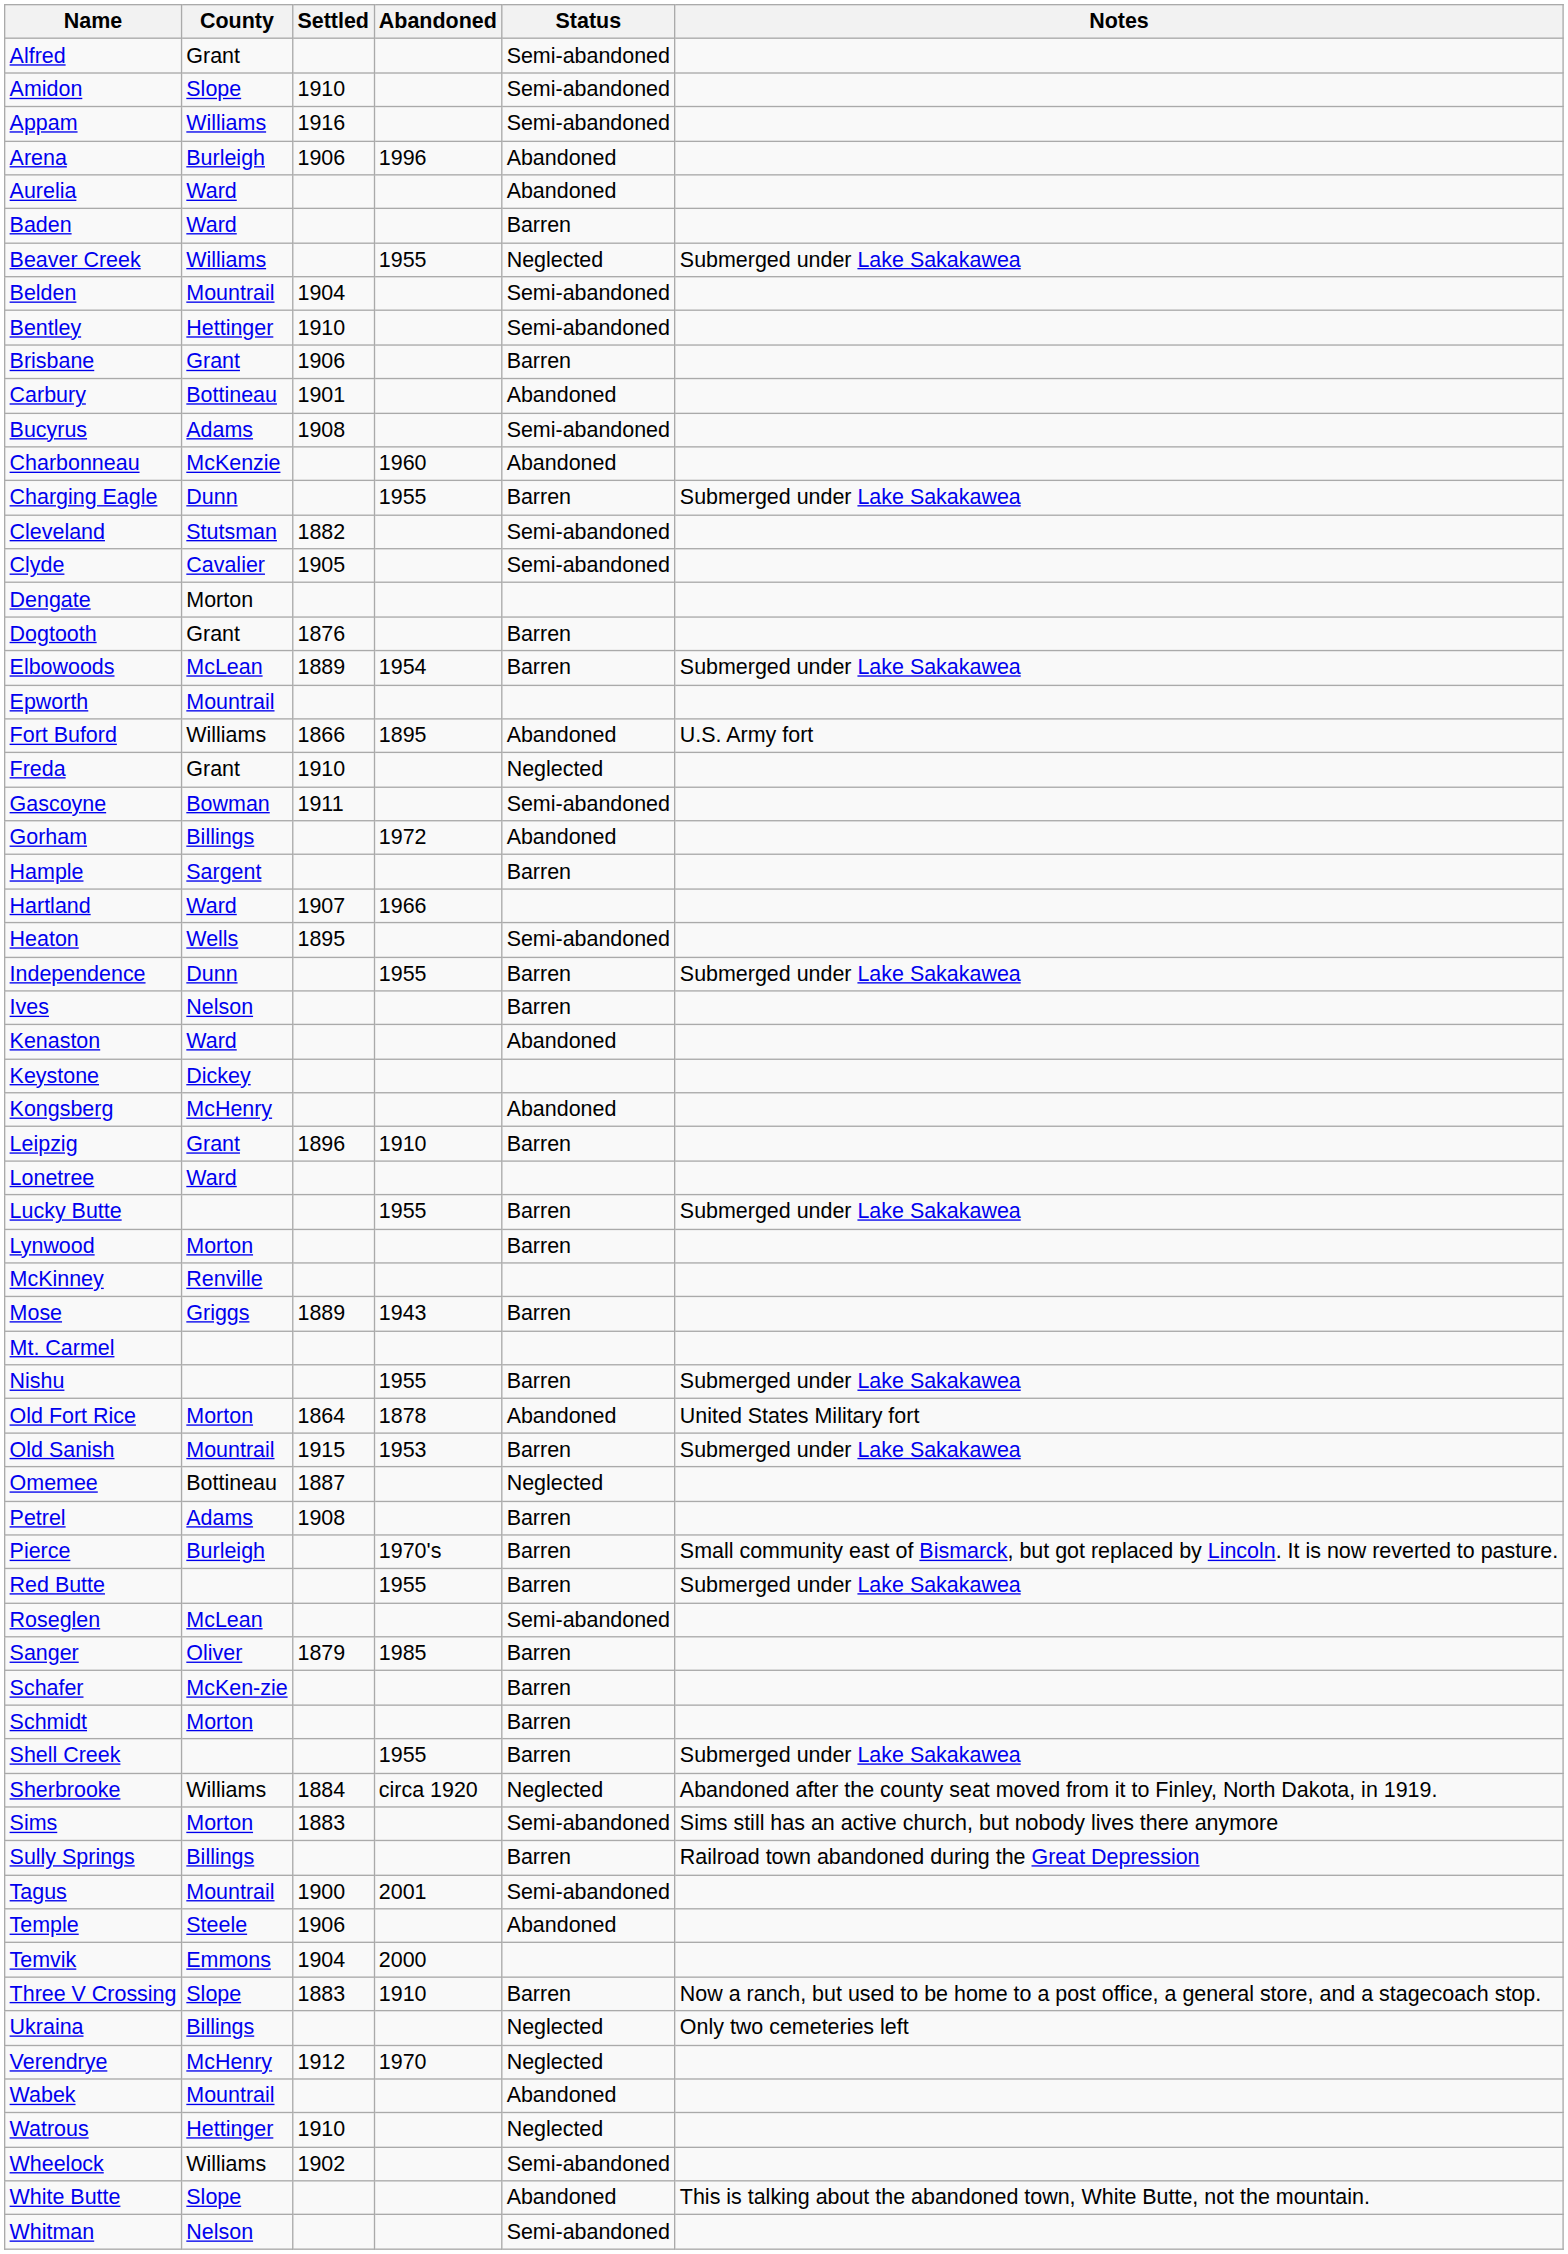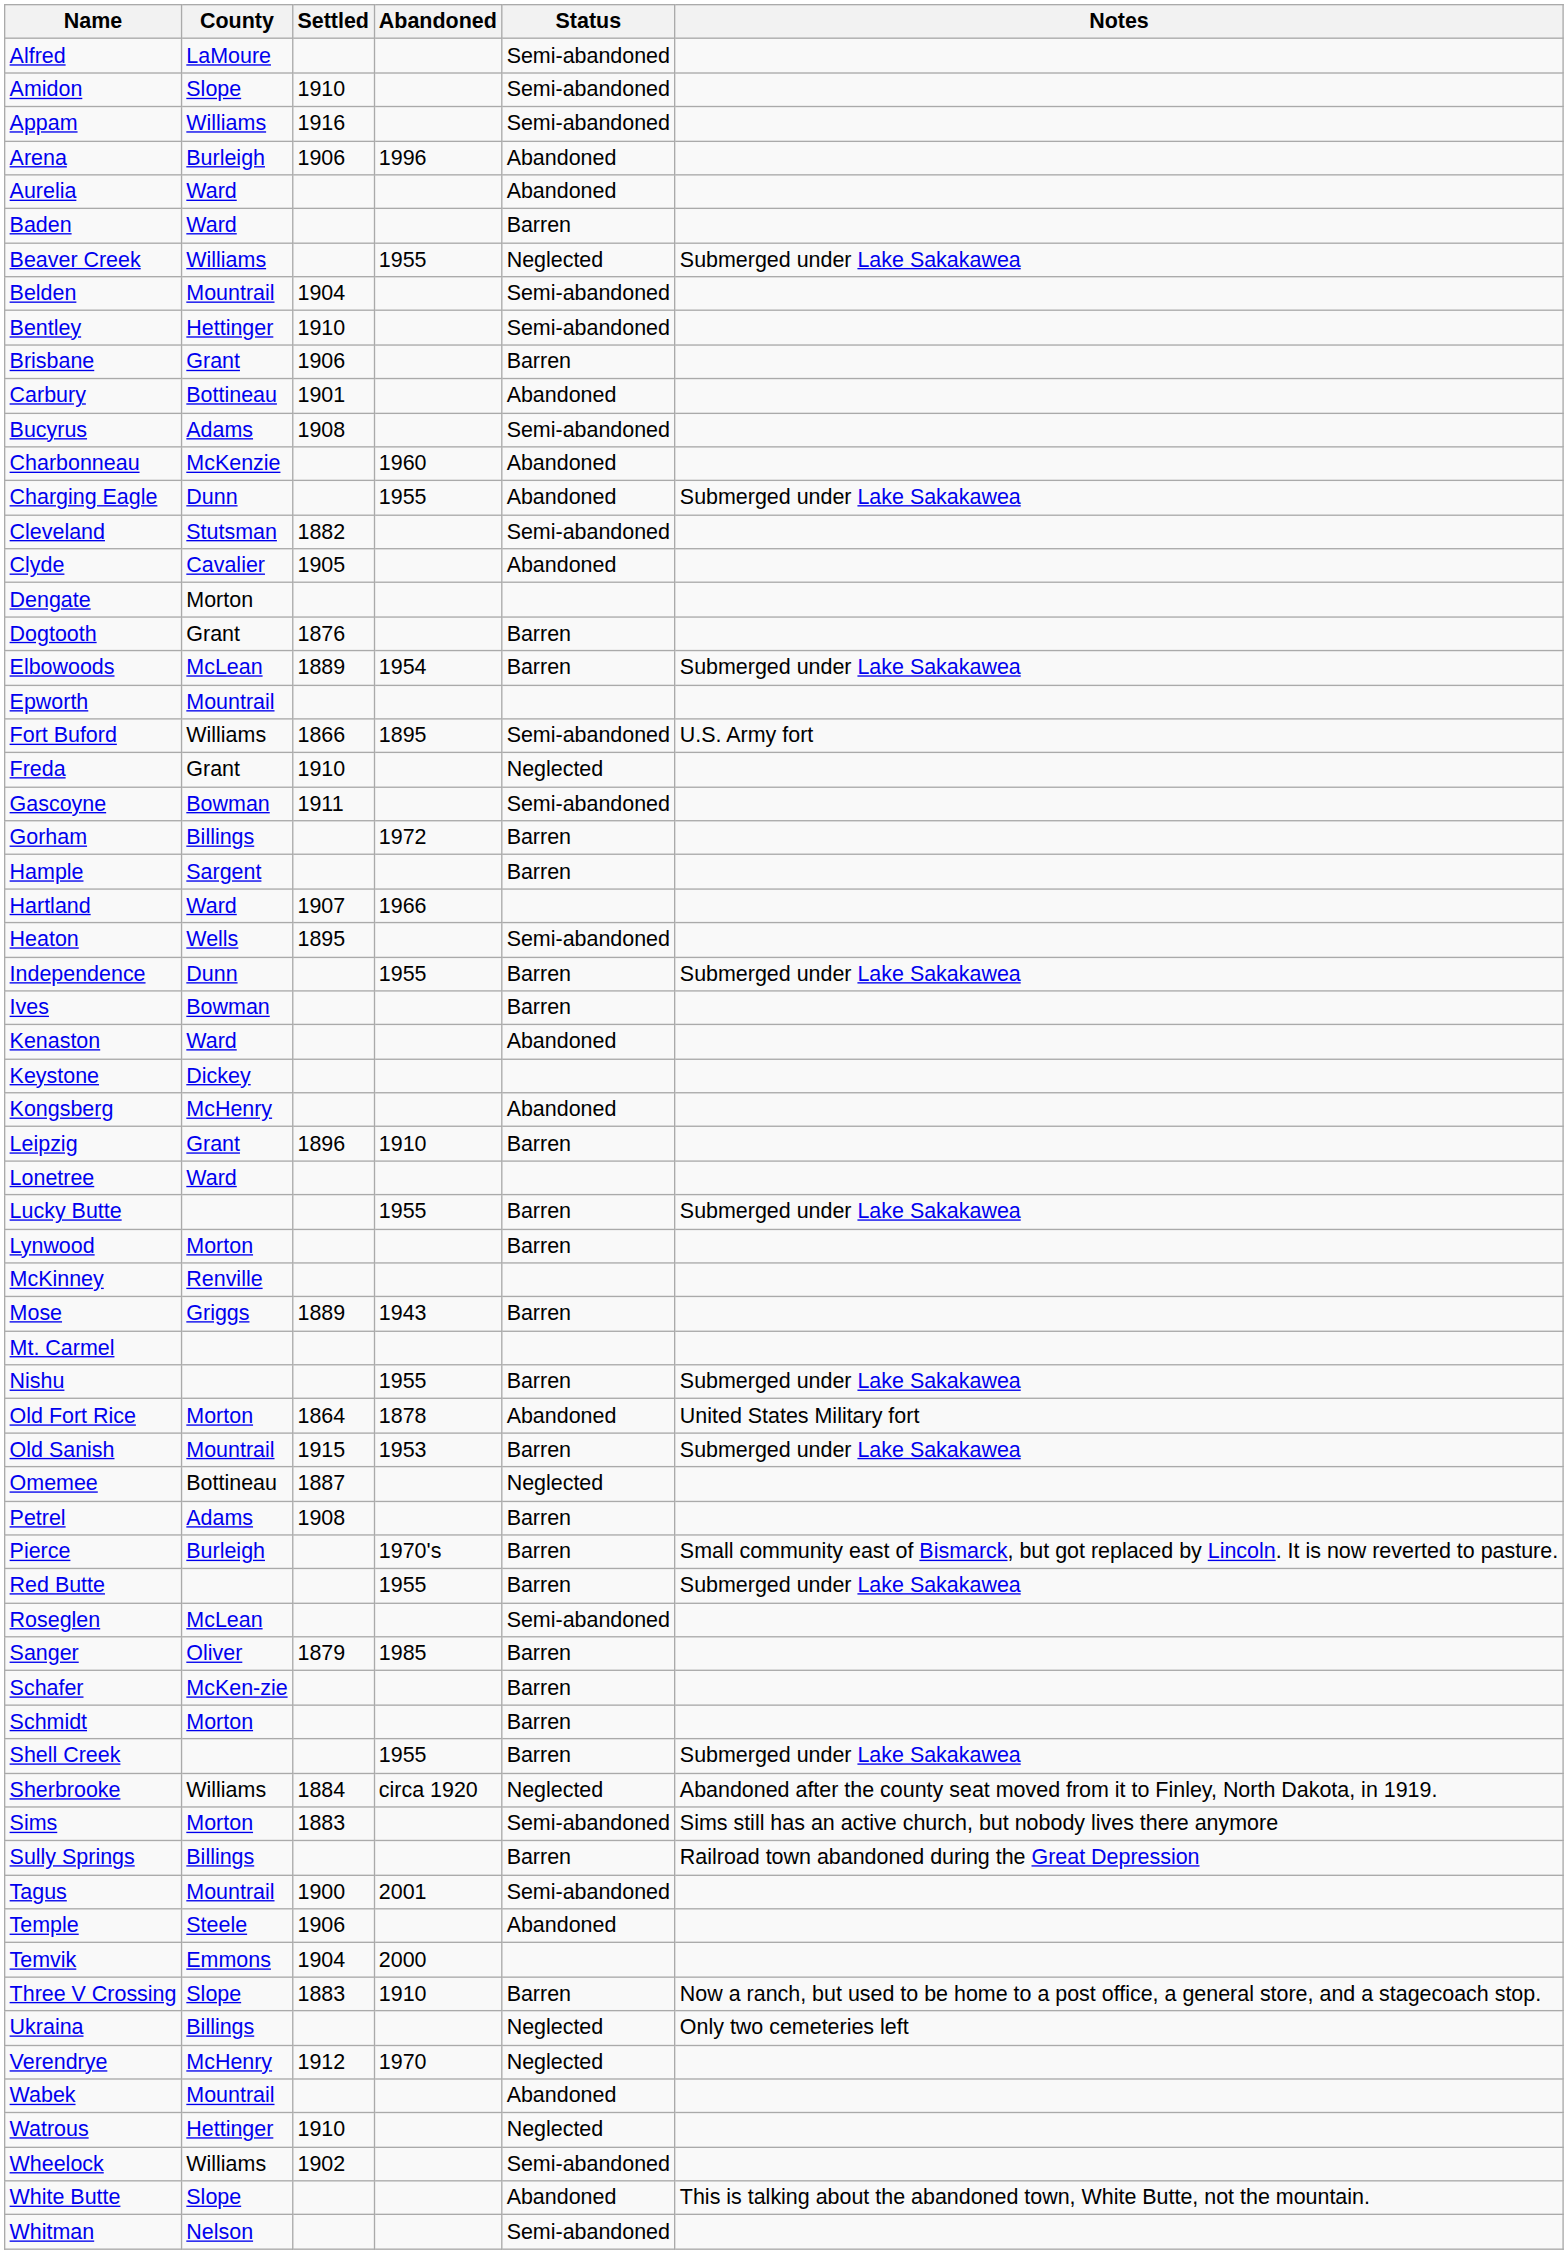Alfred | County: Grant -> LaMoure
Charging Eagle | Status: Barren -> Abandoned
Clyde | Status: Semi-abandoned -> Abandoned
Fort Buford | Status: Abandoned -> Semi-abandoned
Gorham | Status: Abandoned -> Barren
Ives | County: Nelson -> Bowman
